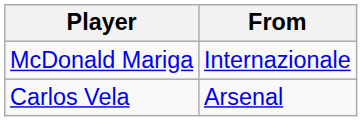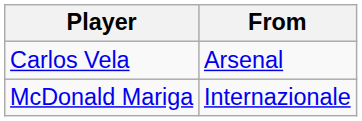rows swapped: Carlos Vela <-> McDonald Mariga
